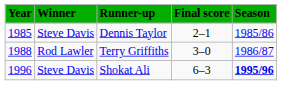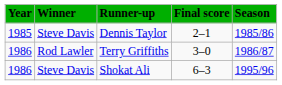Terry Griffiths | Year: 1988 -> 1986
Shokat Ali | Year: 1996 -> 1986
Shokat Ali | Season: bold -> normal
